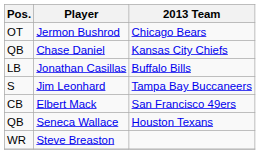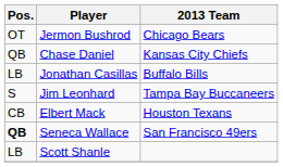Elbert Mack | 2013 Team: San Francisco 49ers -> Houston Texans
Seneca Wallace | Pos.: normal -> bold
Seneca Wallace | 2013 Team: Houston Texans -> San Francisco 49ers
- row: WR | Steve Breaston
+ row: LB | Scott Shanle
